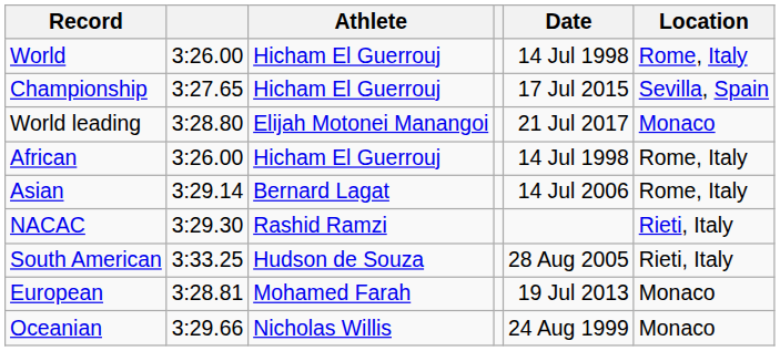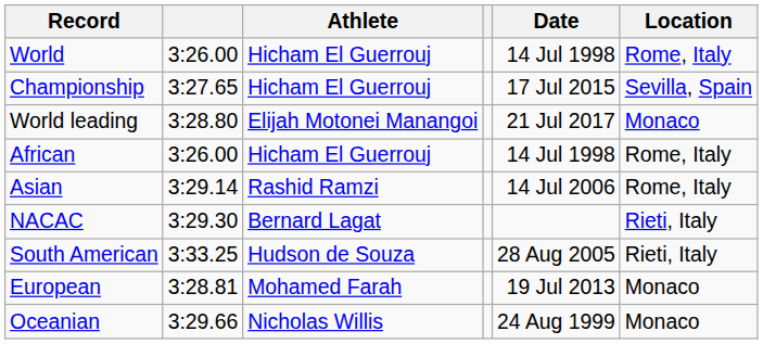Asian | Athlete: Bernard Lagat -> Rashid Ramzi
NACAC | Athlete: Rashid Ramzi -> Bernard Lagat
